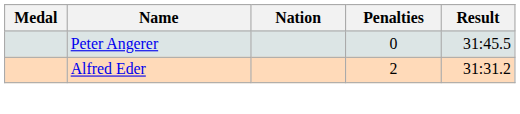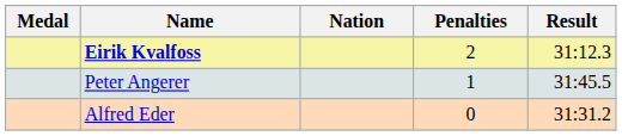+ row: Eirik Kvalfoss | 2 | 31:12.3
Peter Angerer | Penalties: 0 -> 1
Alfred Eder | Penalties: 2 -> 0
